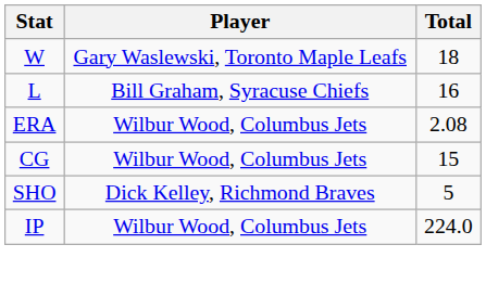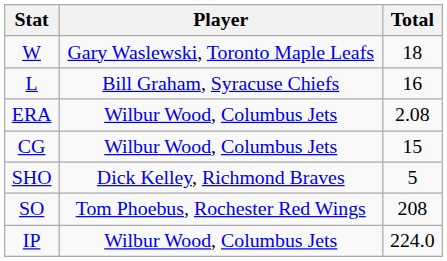+ row: SO | Tom Phoebus, Rochester Red Wings | 208
